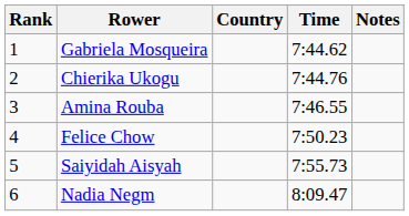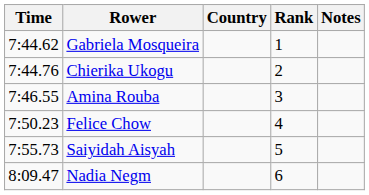columns swapped: Rank <-> Time
